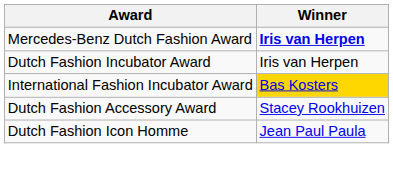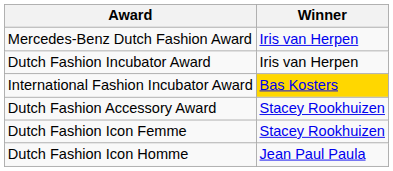Mercedes-Benz Dutch Fashion Award | Winner: bold -> normal
+ row: Dutch Fashion Icon Femme | Stacey Rookhuizen
